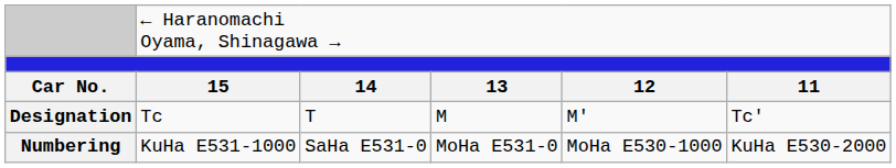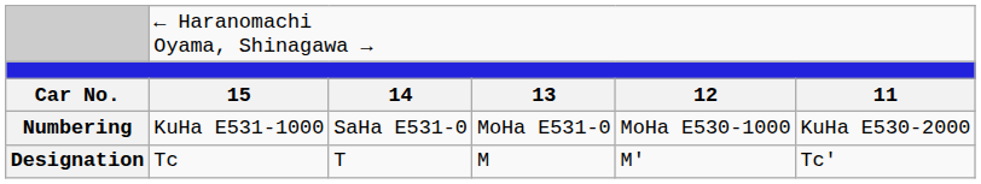rows swapped: Designation <-> Numbering
